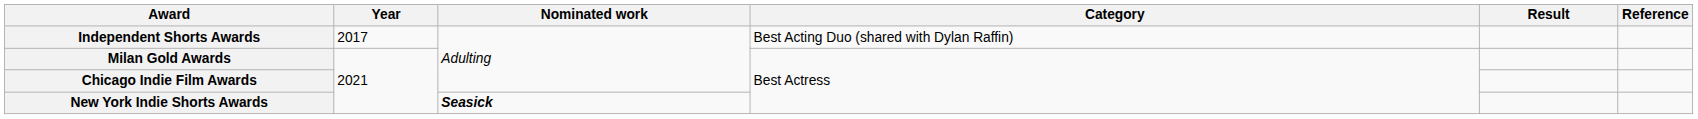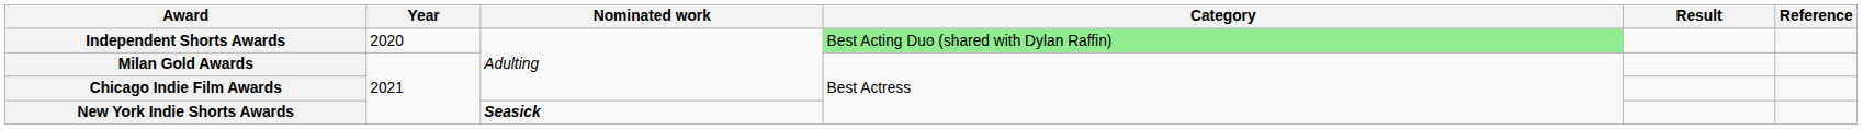Independent Shorts Awards | Year: 2017 -> 2020
Independent Shorts Awards | Category: no background -> lightgreen background
